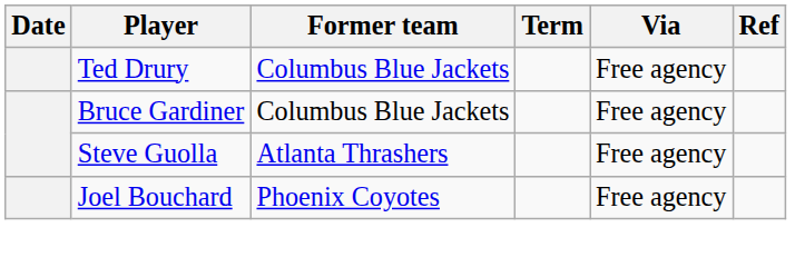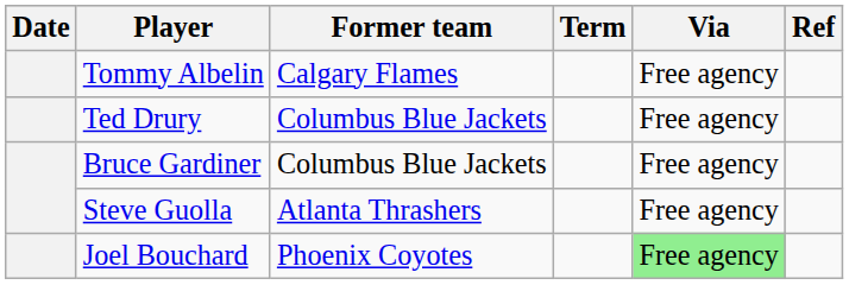+ row: Tommy Albelin | Calgary Flames | Free agency
Joel Bouchard | Via: no background -> lightgreen background
